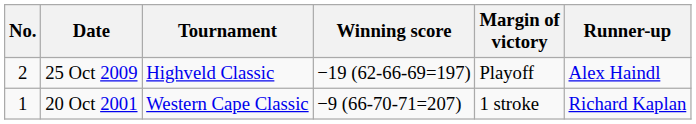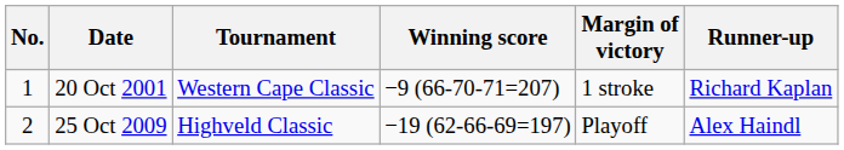rows swapped: 20 Oct 2001 <-> 25 Oct 2009
